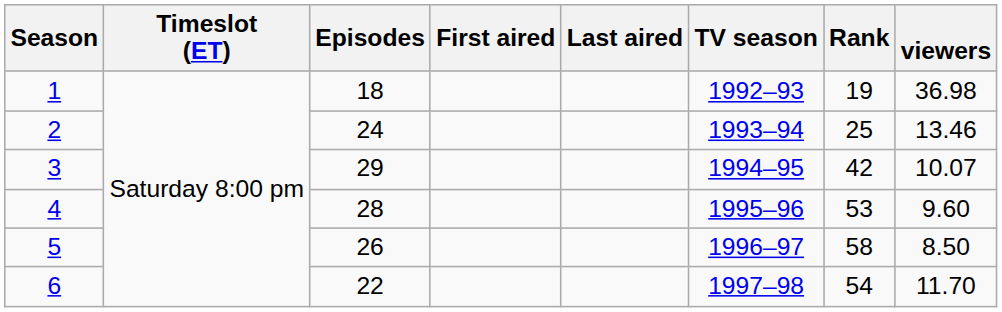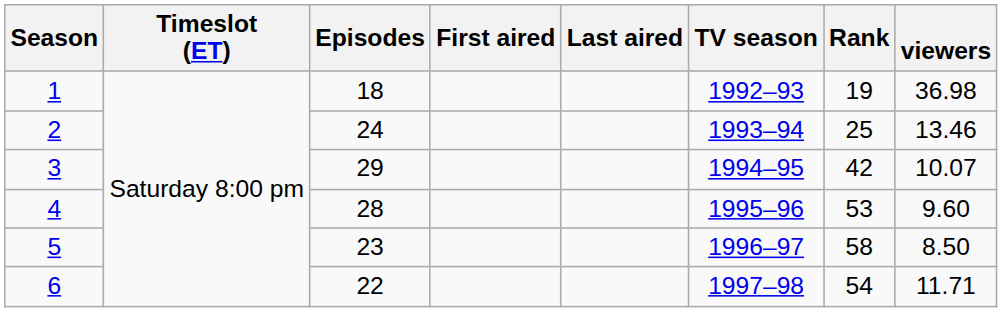5 | Episodes: 26 -> 23
6 | viewers: 11.70 -> 11.71
